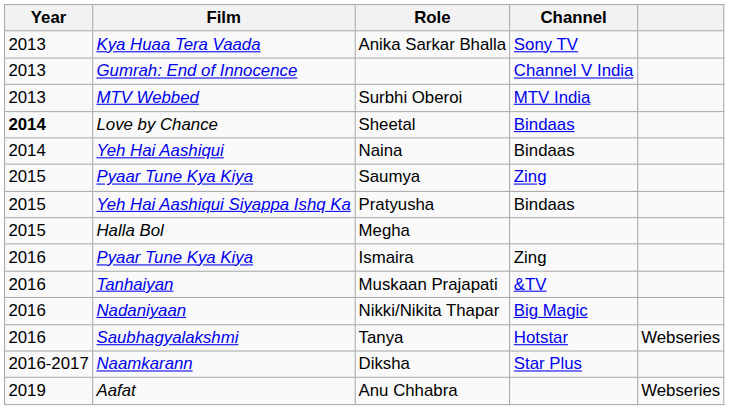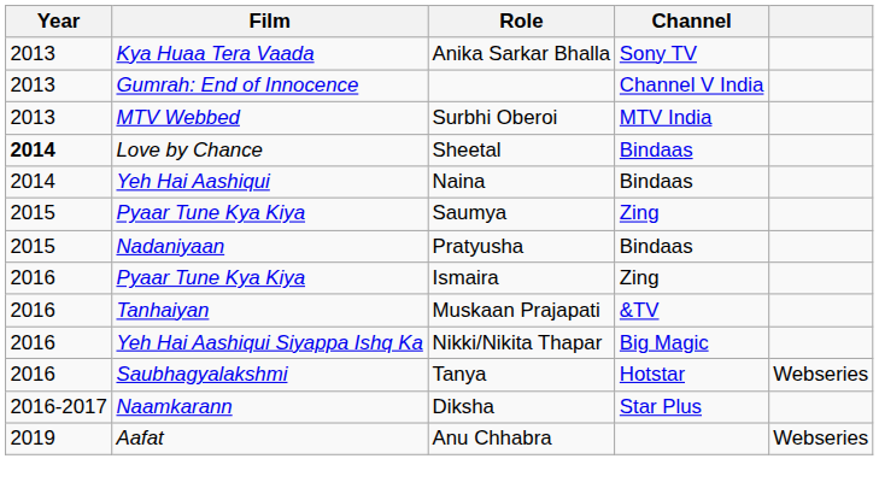Pratyusha | Film: Yeh Hai Aashiqui Siyappa Ishq Ka -> Nadaniyaan
- row: 2015 | Halla Bol | Megha
Nikki/Nikita Thapar | Film: Nadaniyaan -> Yeh Hai Aashiqui Siyappa Ishq Ka
